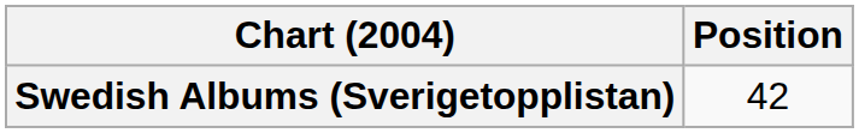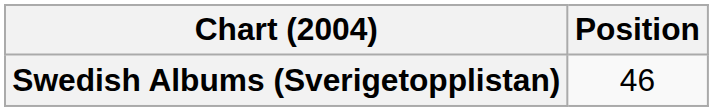Swedish Albums (Sverigetopplistan) | Position: 42 -> 46
